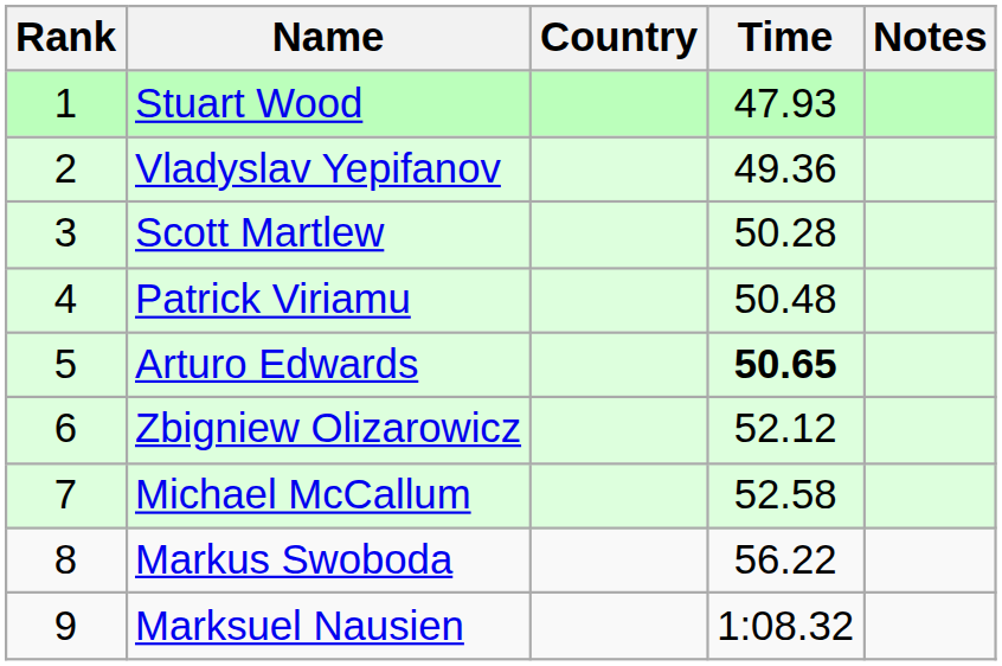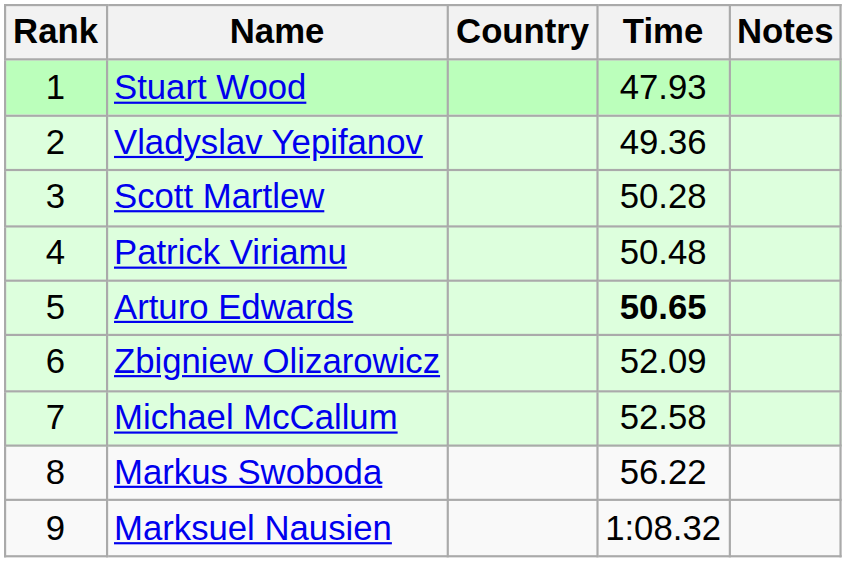Zbigniew Olizarowicz | Time: 52.12 -> 52.09
